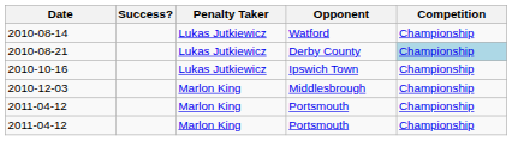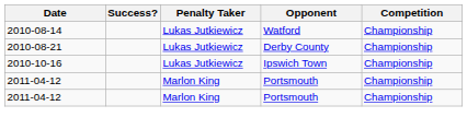2010-08-21 | Competition: lightblue background -> no background
- row: 2010-12-03 | Marlon King | Middlesbrough | Championship
